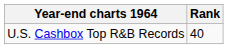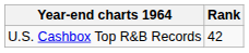U.S. Cashbox Top R&B Records | Rank: 40 -> 42
